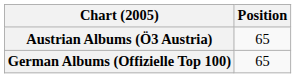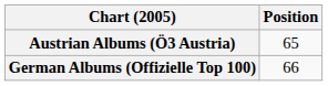German Albums (Offizielle Top 100) | Position: 65 -> 66
